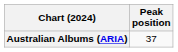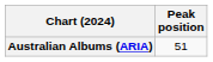Australian Albums (ARIA) | Peak position: 37 -> 51
